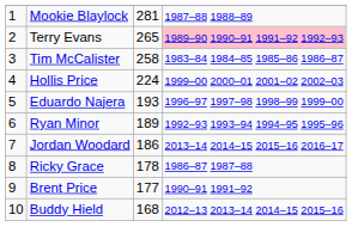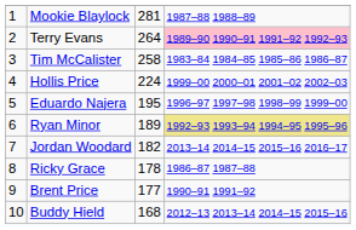Terry Evans | column 3: 265 -> 264
Eduardo Najera | column 3: 193 -> 195
Ryan Minor | column 4: no background -> khaki background
Jordan Woodard | column 3: 186 -> 182
